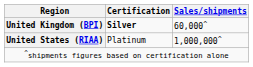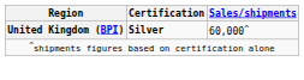- row: United States (RIAA) | Platinum | 1,000,000^
